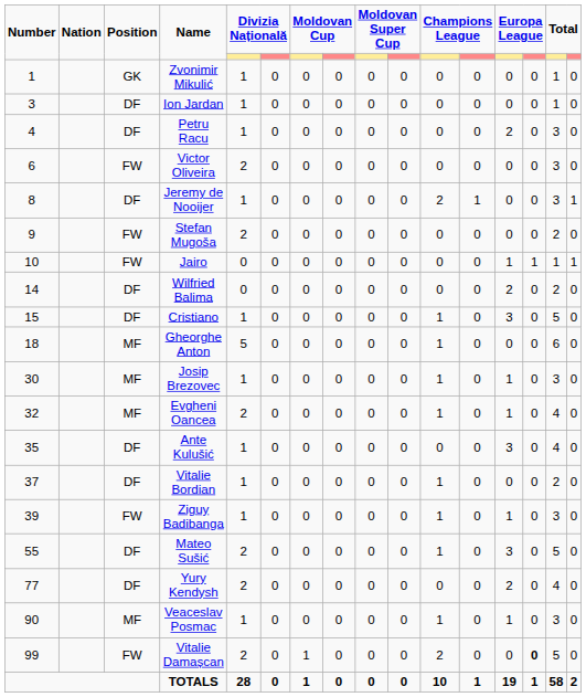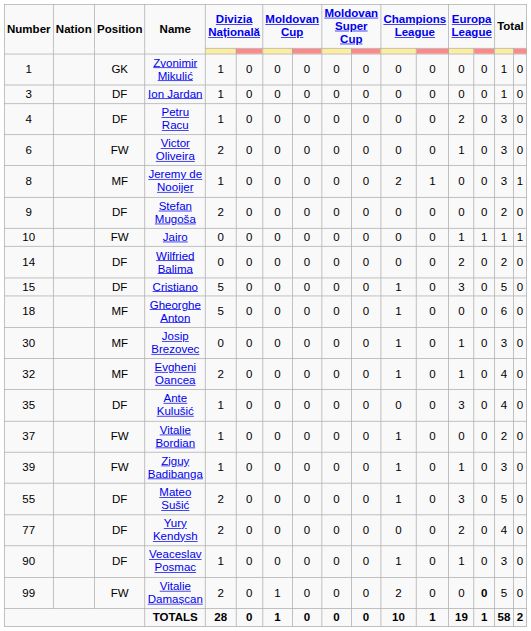Victor Oliveira | column 13: 0 -> 1
Jeremy de Nooijer | Position: DF -> MF
Stefan Mugoša | Position: FW -> DF
Cristiano | column 5: 1 -> 5
Josip Brezovec | column 5: 1 -> 0
Vitalie Bordian | Position: DF -> FW
Veaceslav Posmac | Position: MF -> DF
